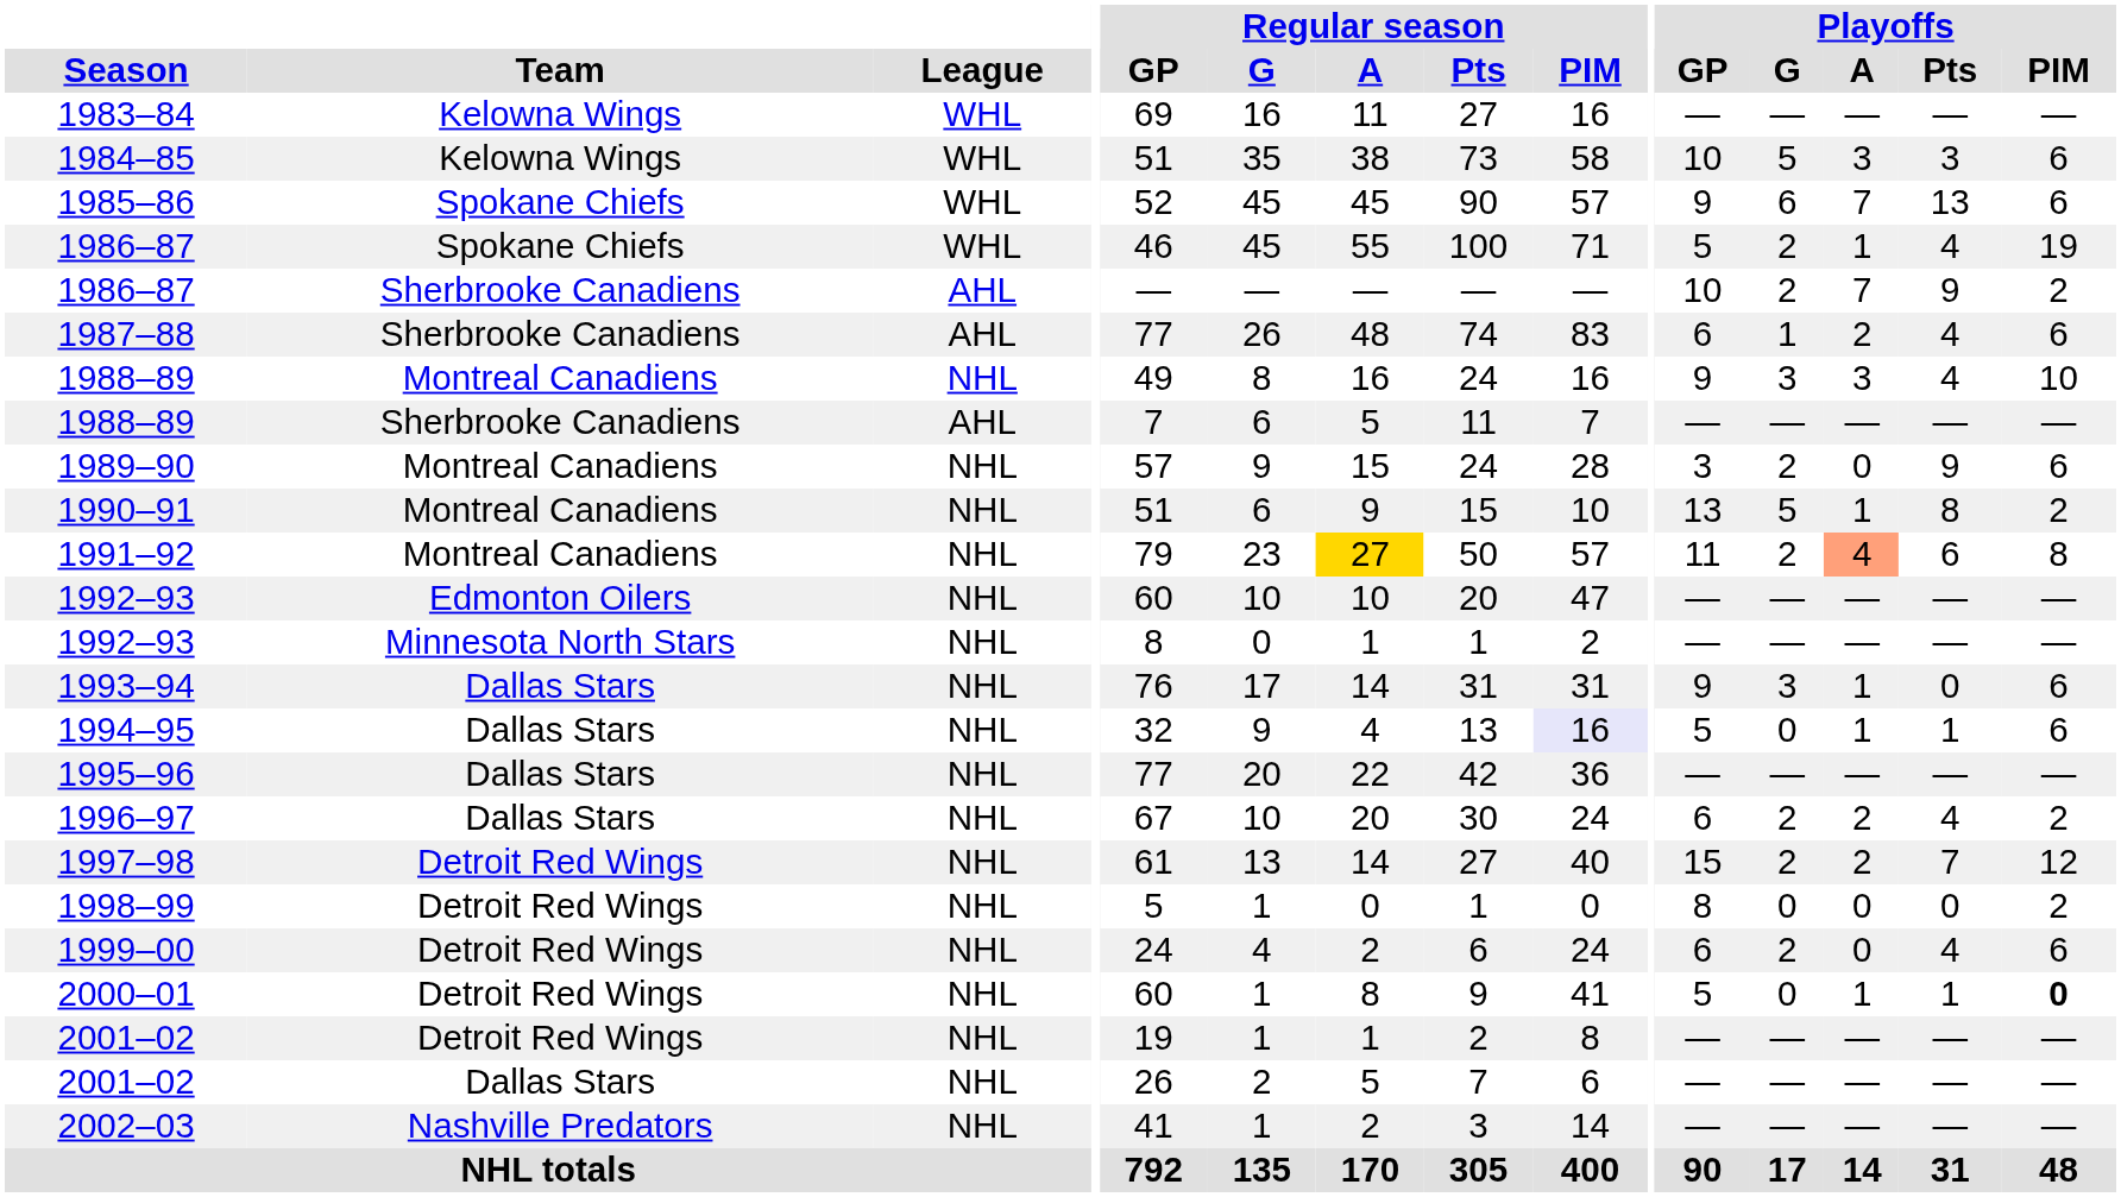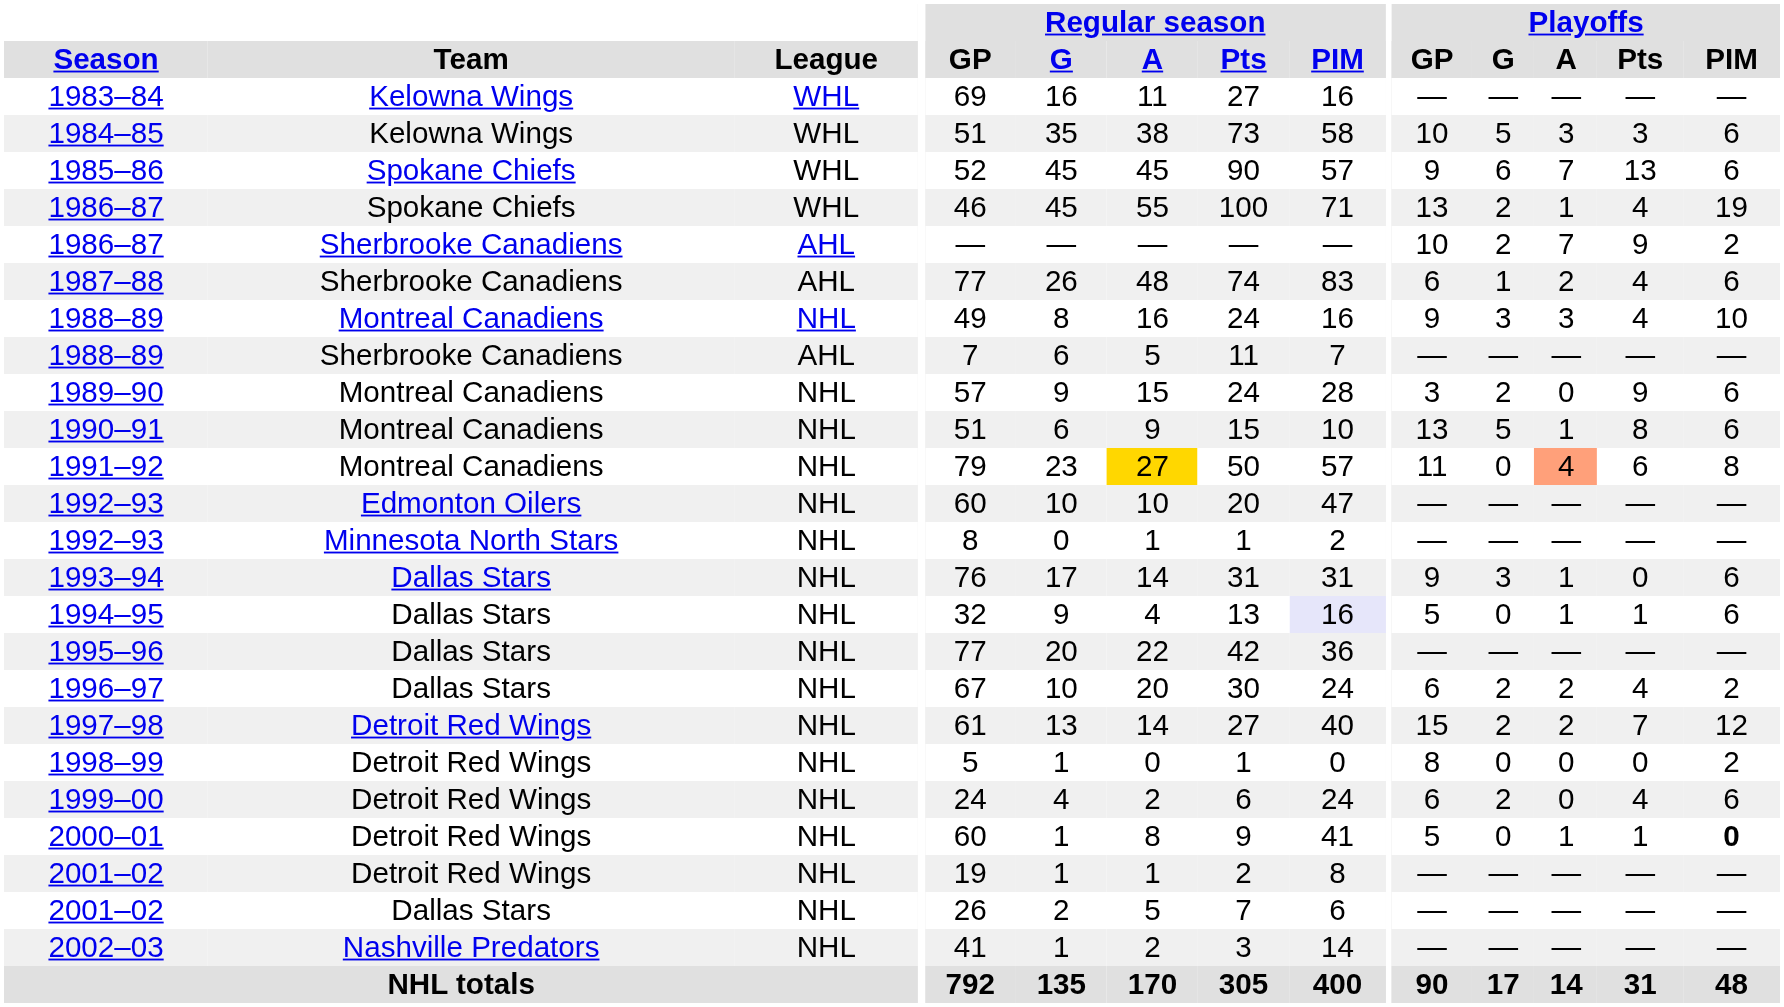1986–87 / Spokane Chiefs | Playoffs / GP: 5 -> 13
1990–91 | Playoffs / PIM: 2 -> 6
1991–92 | Playoffs / G: 2 -> 0
